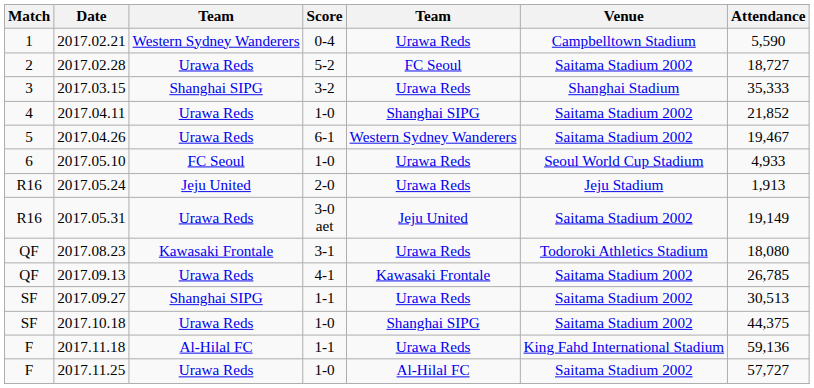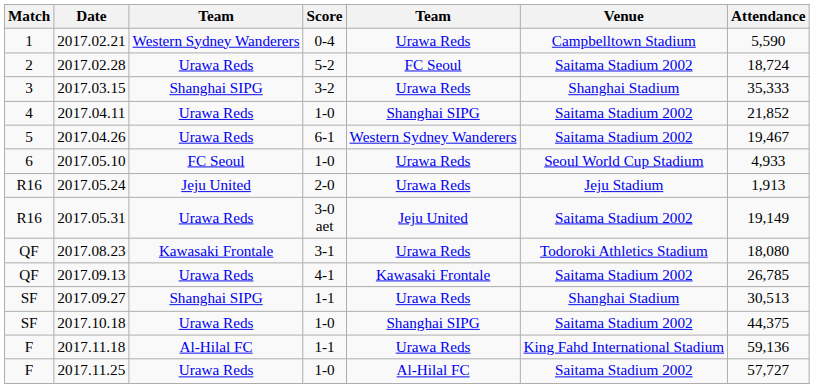2017.02.28 | Attendance: 18,727 -> 18,724
2017.09.27 | Venue: Saitama Stadium 2002 -> Shanghai Stadium
